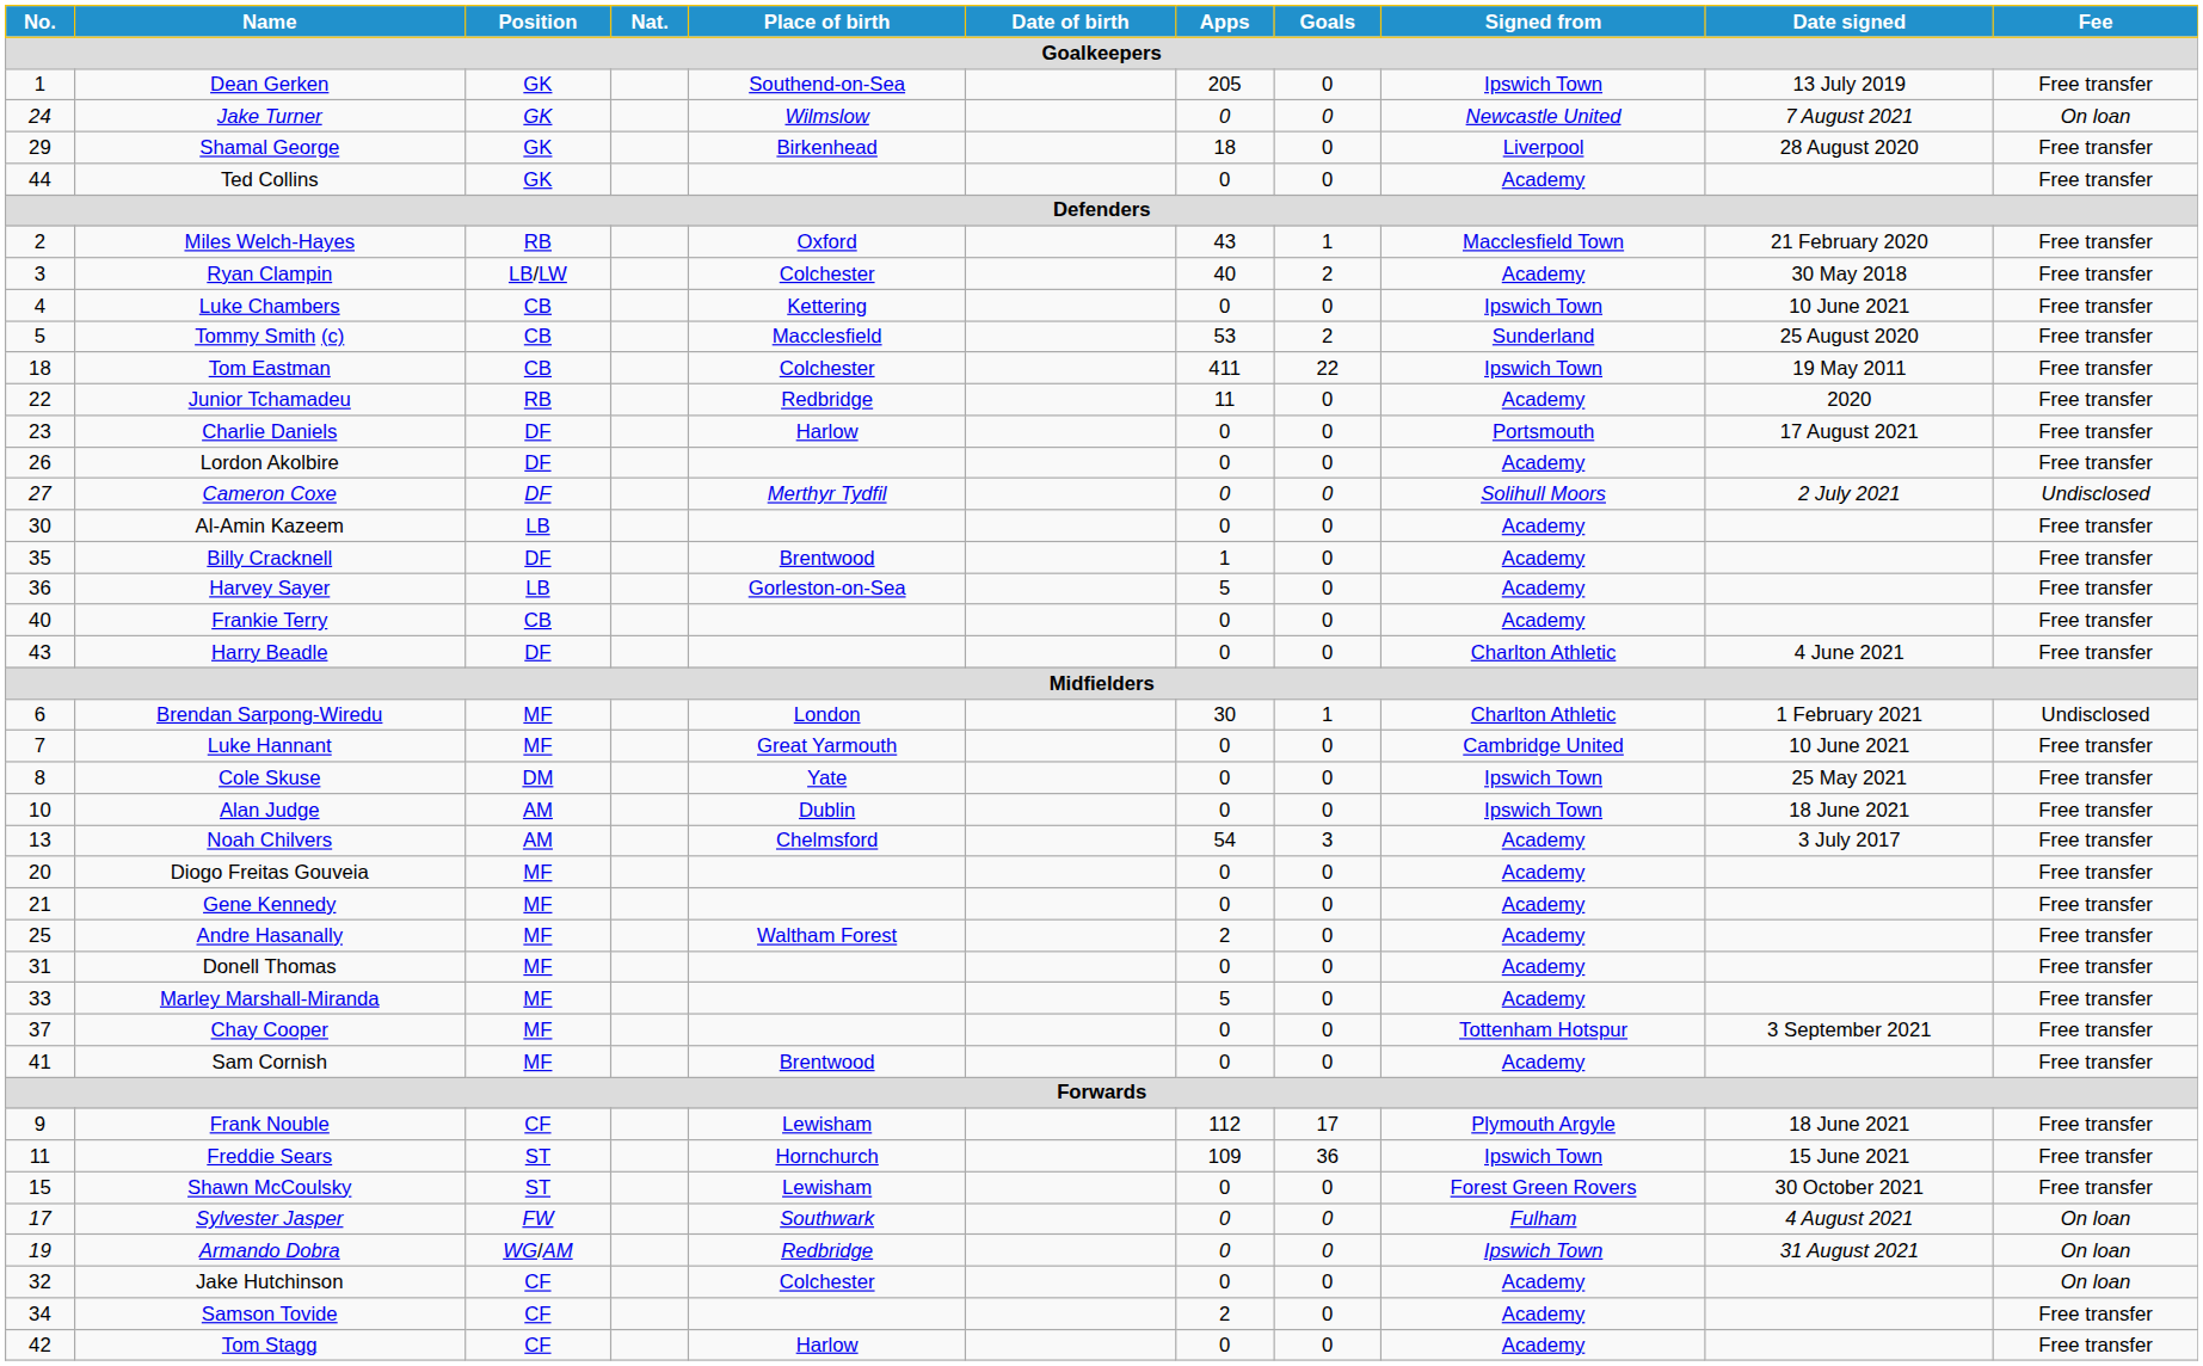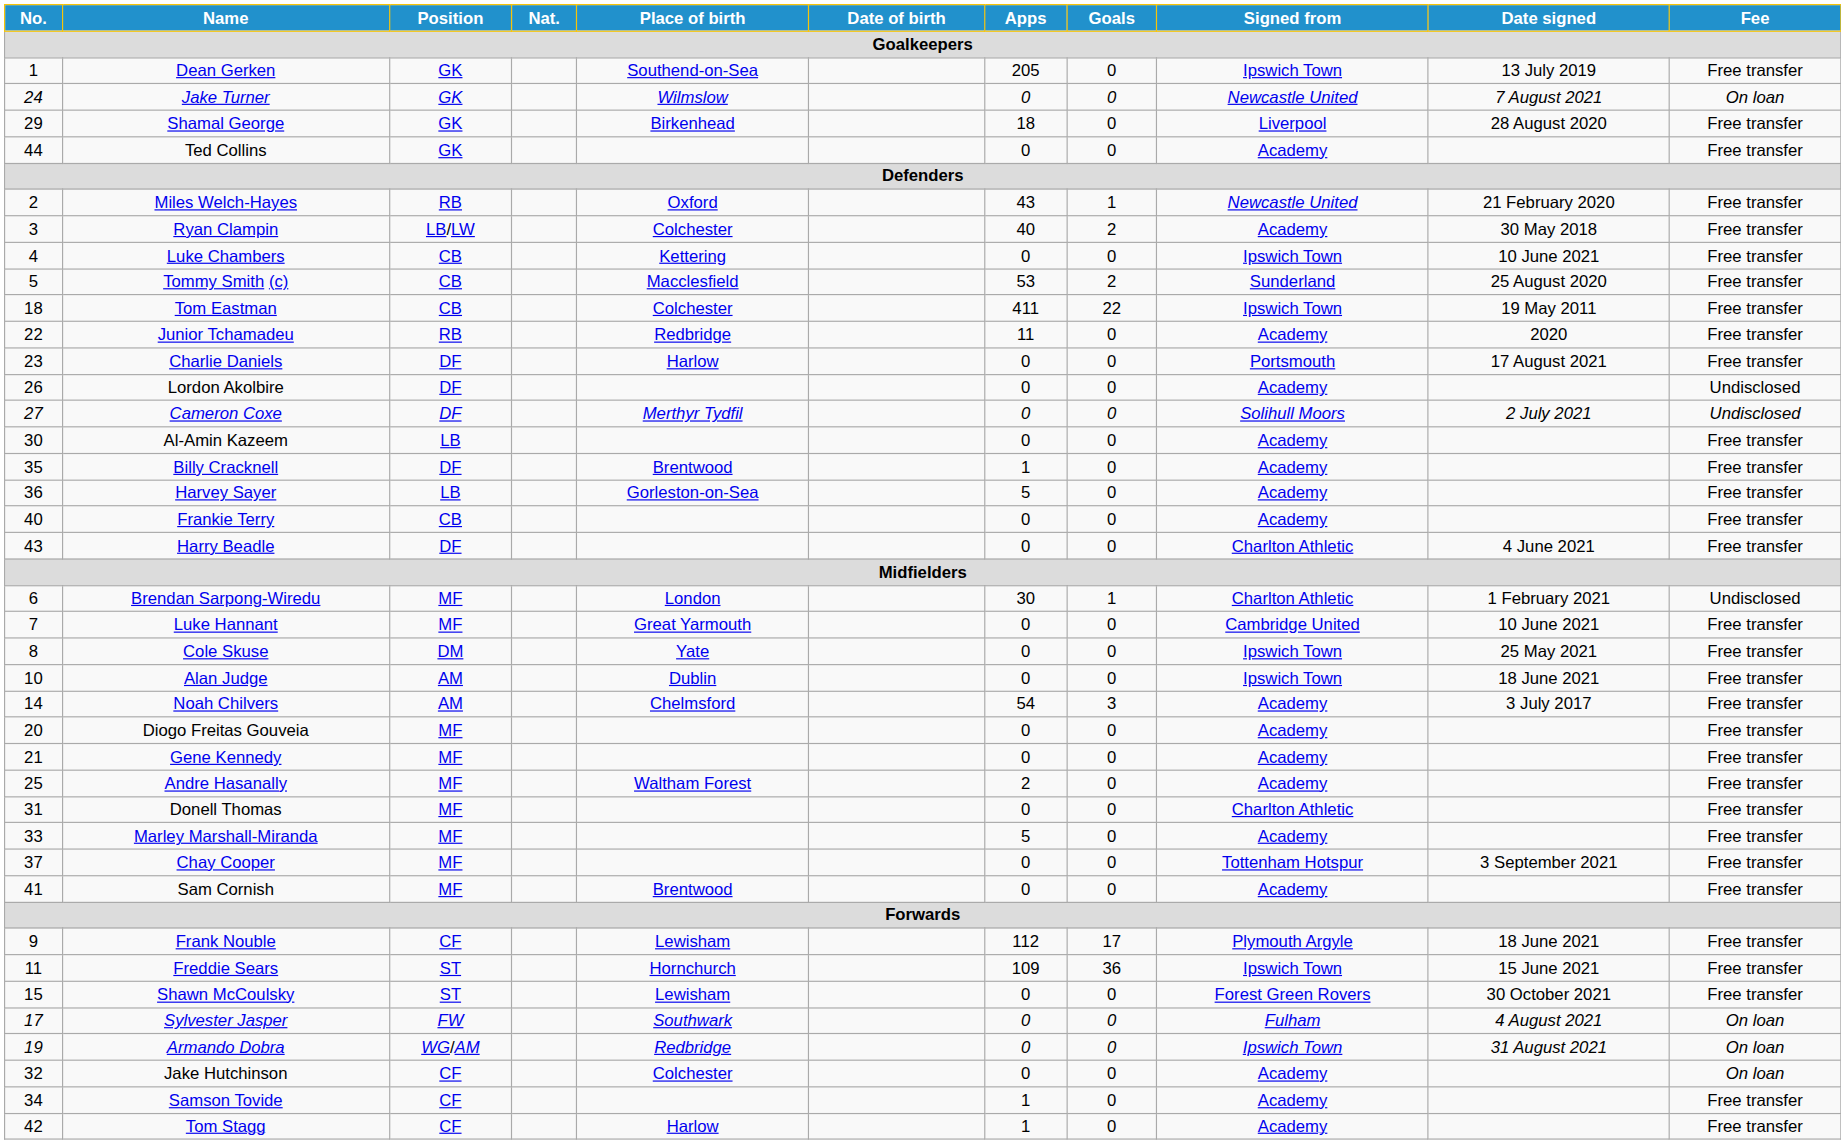Miles Welch-Hayes | Signed from: Macclesfield Town -> Newcastle United
Lordon Akolbire | Fee: Free transfer -> Undisclosed
Noah Chilvers | No.: 13 -> 14
Donell Thomas | Signed from: Academy -> Charlton Athletic
Samson Tovide | Apps: 2 -> 1
Tom Stagg | Apps: 0 -> 1
